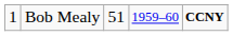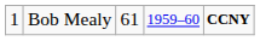Bob Mealy | column 3: 51 -> 61
